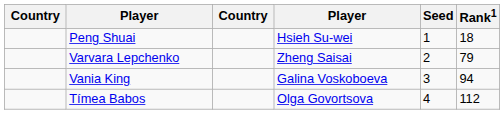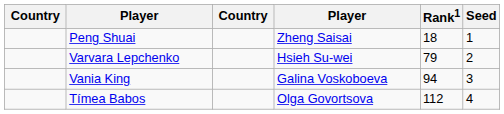columns swapped: Rank1 <-> Seed
Peng Shuai | column 4: Hsieh Su-wei -> Zheng Saisai
Varvara Lepchenko | column 4: Zheng Saisai -> Hsieh Su-wei
